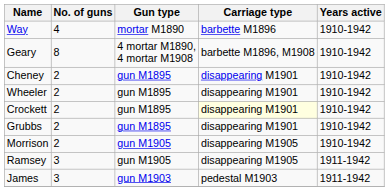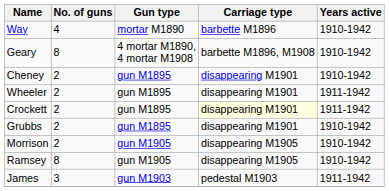Wheeler | Years active: 1910-1942 -> 1911-1942
Crockett | Years active: 1910-1942 -> 1911-1942
Ramsey | No. of guns: 3 -> 8
Ramsey | Years active: 1911-1942 -> 1910-1942
